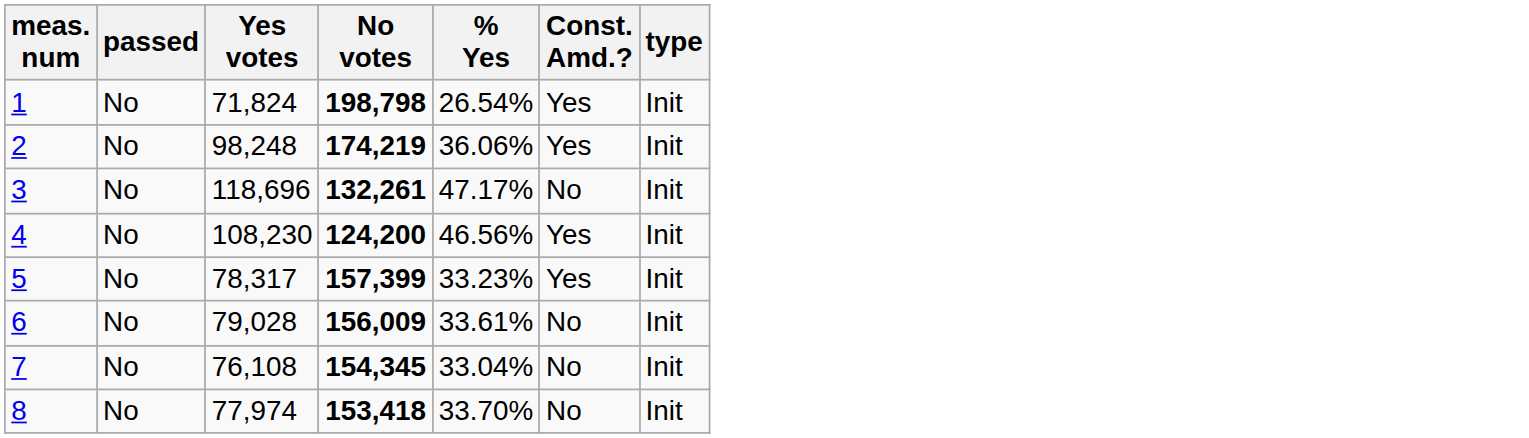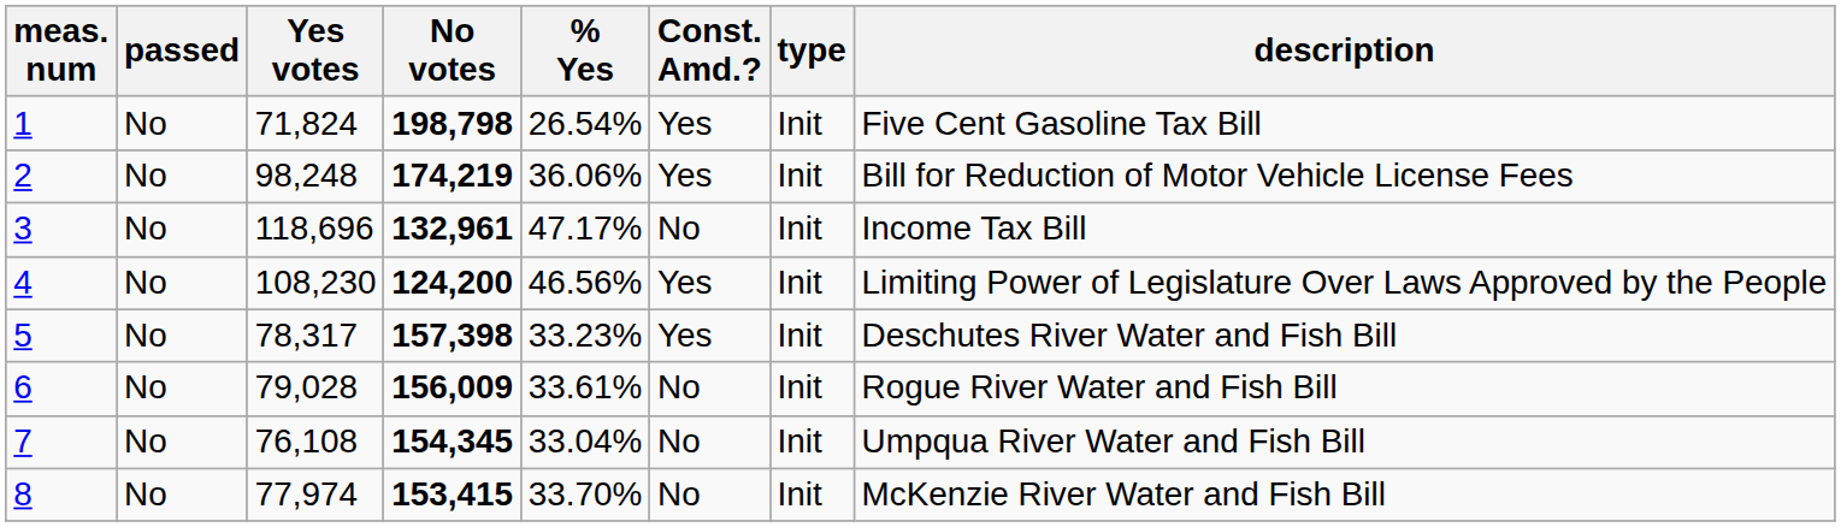+ column: description | Five Cent Gasoline Tax Bill | Bill for Reduction of Motor Vehicle License Fees | Income Tax Bill | Limiting Power of Legislature Over Laws Approved by the People | Deschutes River Water and Fish Bill | Rogue River Water and Fish Bill | Umpqua River Water and Fish Bill | McKenzie River Water and Fish Bill
3 | No votes: 132,261 -> 132,961
5 | No votes: 157,399 -> 157,398
8 | No votes: 153,418 -> 153,415
